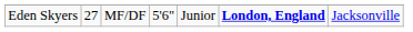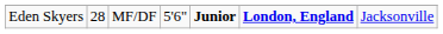Eden Skyers | column 2: 27 -> 28
Eden Skyers | column 5: normal -> bold
